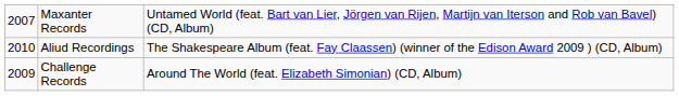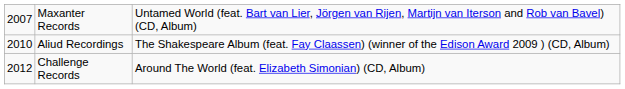Challenge Records | column 1: 2009 -> 2012
